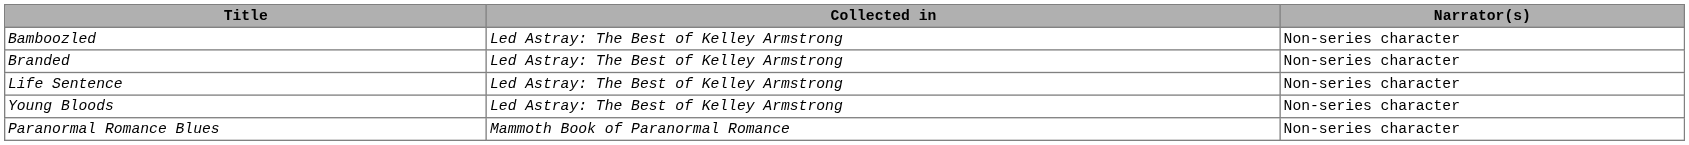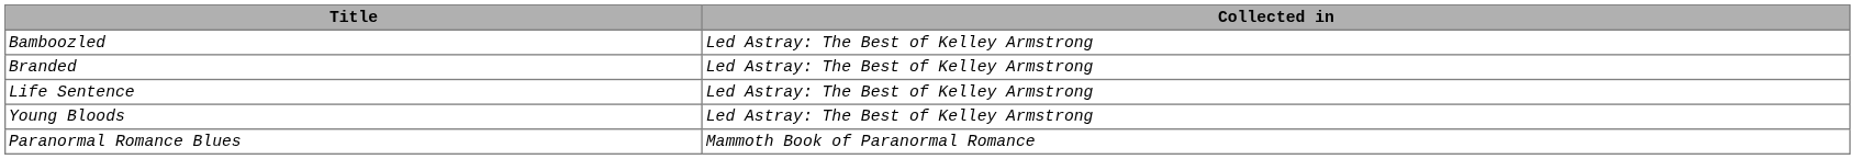- column: Narrator(s) | Non-series character | Non-series character | Non-series character | Non-series character | Non-series character
